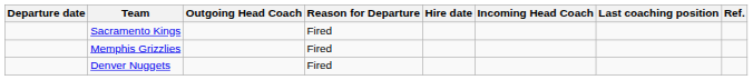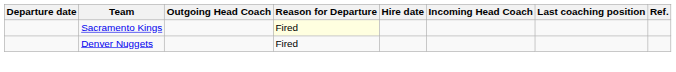Sacramento Kings | Reason for Departure: no background -> lightyellow background
- row: Memphis Grizzlies | Fired
